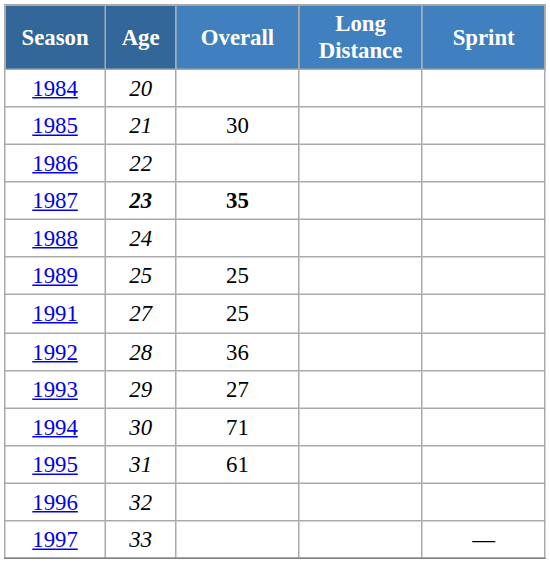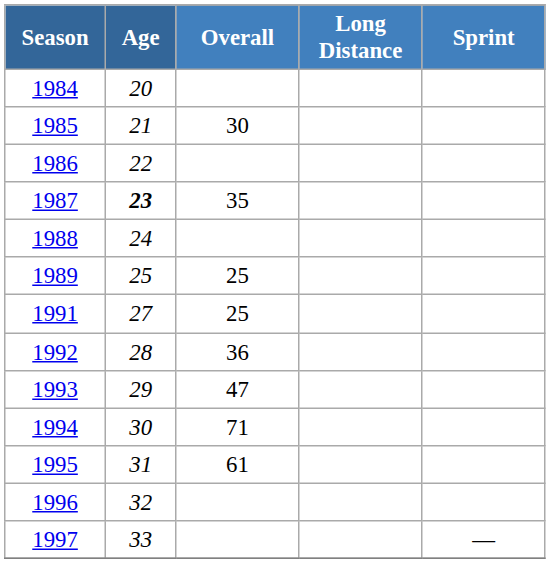1987 | Overall: bold -> normal
1993 | Overall: 27 -> 47
